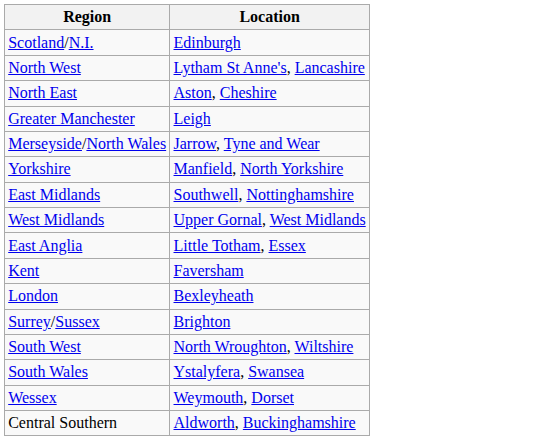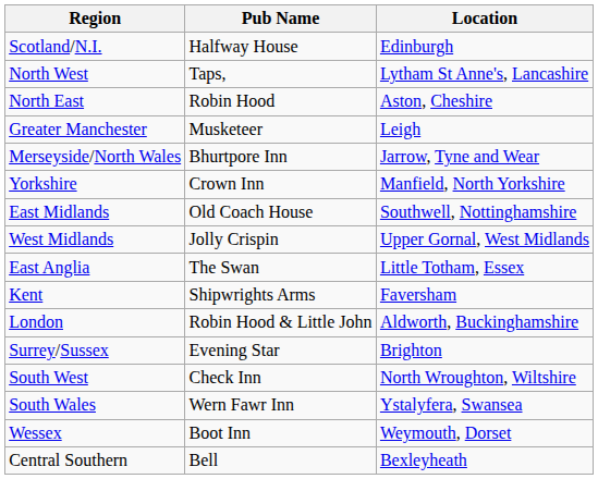+ column: Pub Name | Halfway House | Taps, | Robin Hood | Musketeer | Bhurtpore Inn | Crown Inn | Old Coach House | Jolly Crispin | The Swan | Shipwrights Arms | Robin Hood & Little John | Evening Star | Check Inn | Wern Fawr Inn | Boot Inn | Bell
London | Location: Bexleyheath -> Aldworth, Buckinghamshire
Central Southern | Location: Aldworth, Buckinghamshire -> Bexleyheath
